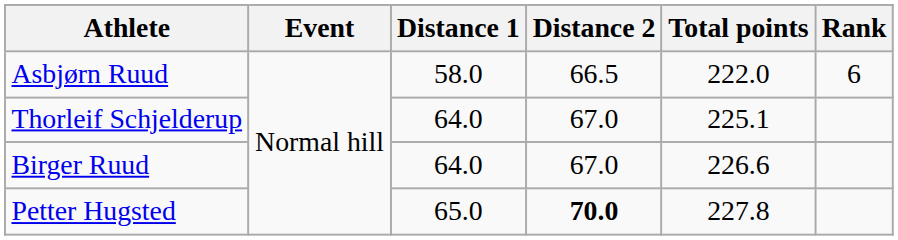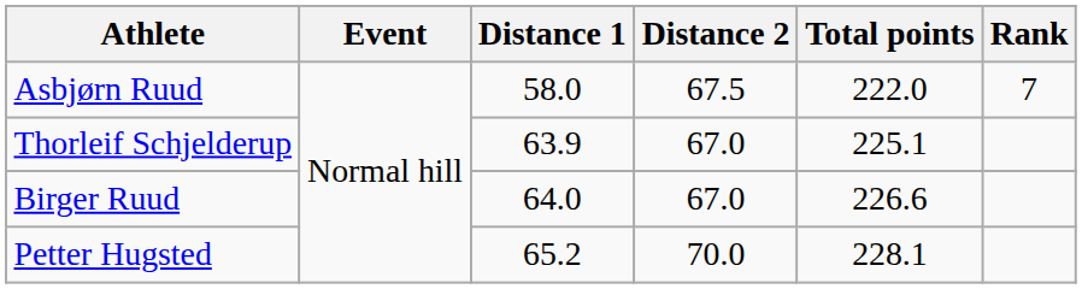Asbjørn Ruud | Distance 2: 66.5 -> 67.5
Asbjørn Ruud | Rank: 6 -> 7
Thorleif Schjelderup | Distance 1: 64.0 -> 63.9
Petter Hugsted | Distance 1: 65.0 -> 65.2
Petter Hugsted | Distance 2: bold -> normal
Petter Hugsted | Total points: 227.8 -> 228.1
